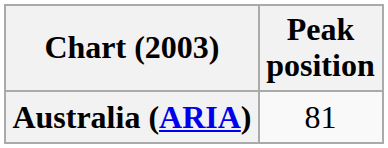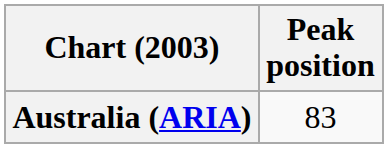Australia (ARIA) | Peak position: 81 -> 83
